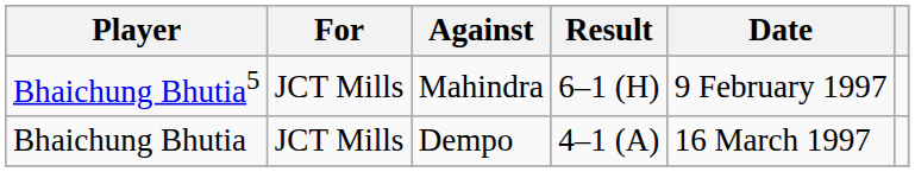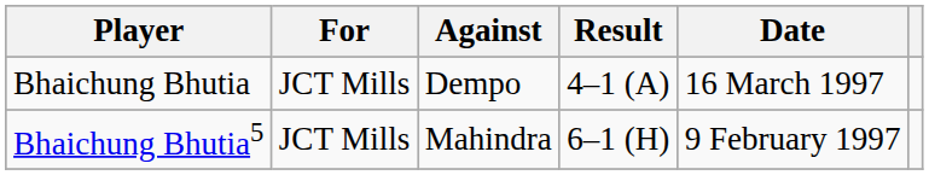rows swapped: Bhaichung Bhutia5 <-> Bhaichung Bhutia
